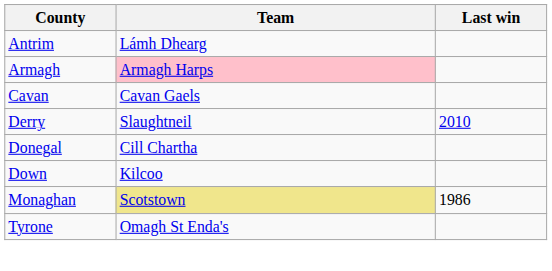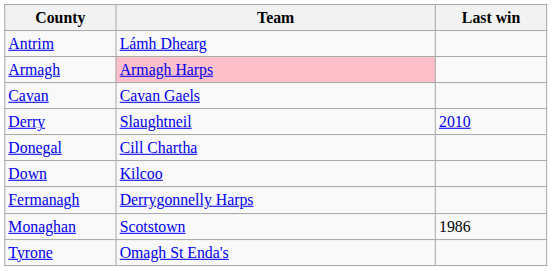+ row: Fermanagh | Derrygonnelly Harps
Monaghan | Team: khaki background -> no background
